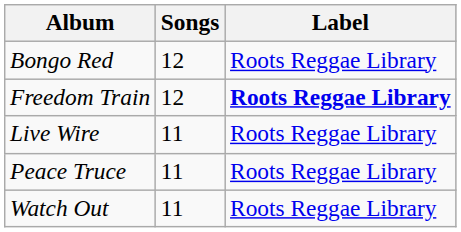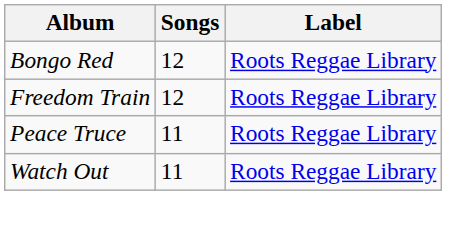Freedom Train | Label: bold -> normal
- row: Live Wire | 11 | Roots Reggae Library
